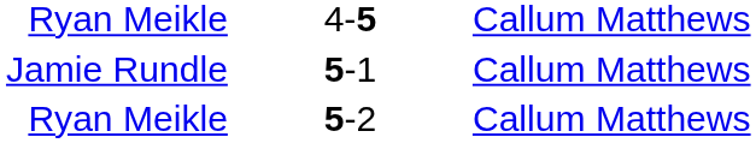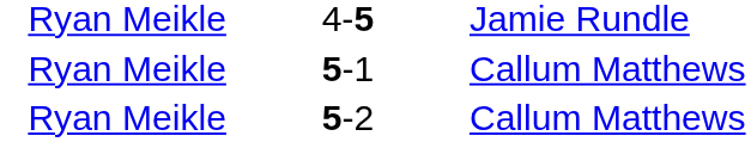4-5 | column 3: Callum Matthews -> Jamie Rundle
5-1 | column 1: Jamie Rundle -> Ryan Meikle
